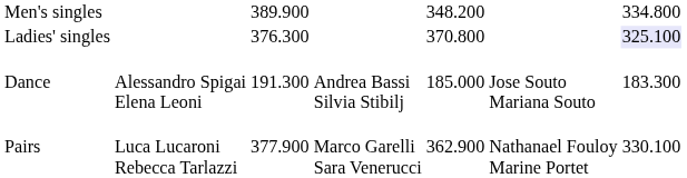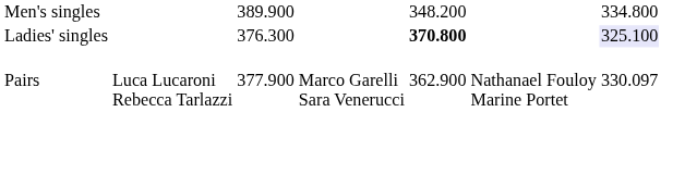Ladies' singles | column 5: normal -> bold
- row: Dance | Alessandro Spigai Elena Leoni | 191.300 | Andrea Bassi Silvia Stibilj | 185.000 | Jose Souto Mariana Souto | 183.300
Pairs | column 7: 330.100 -> 330.097
